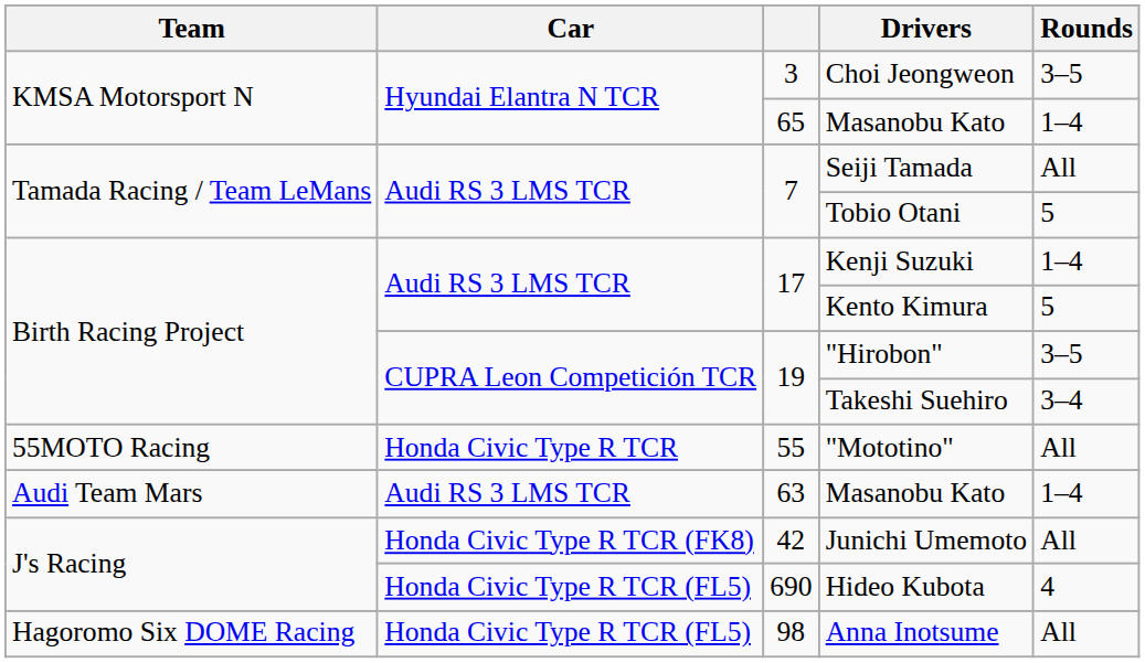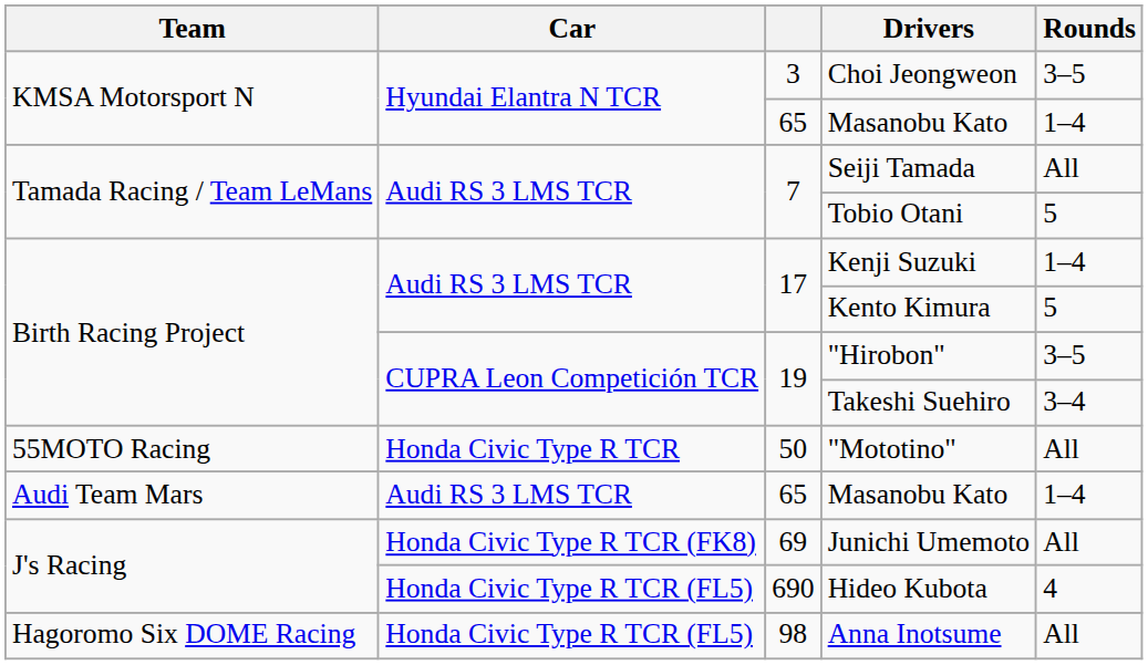"Mototino" | column 3: 55 -> 50
Audi Team Mars / Masanobu Kato | column 3: 63 -> 65
Junichi Umemoto | column 3: 42 -> 69
